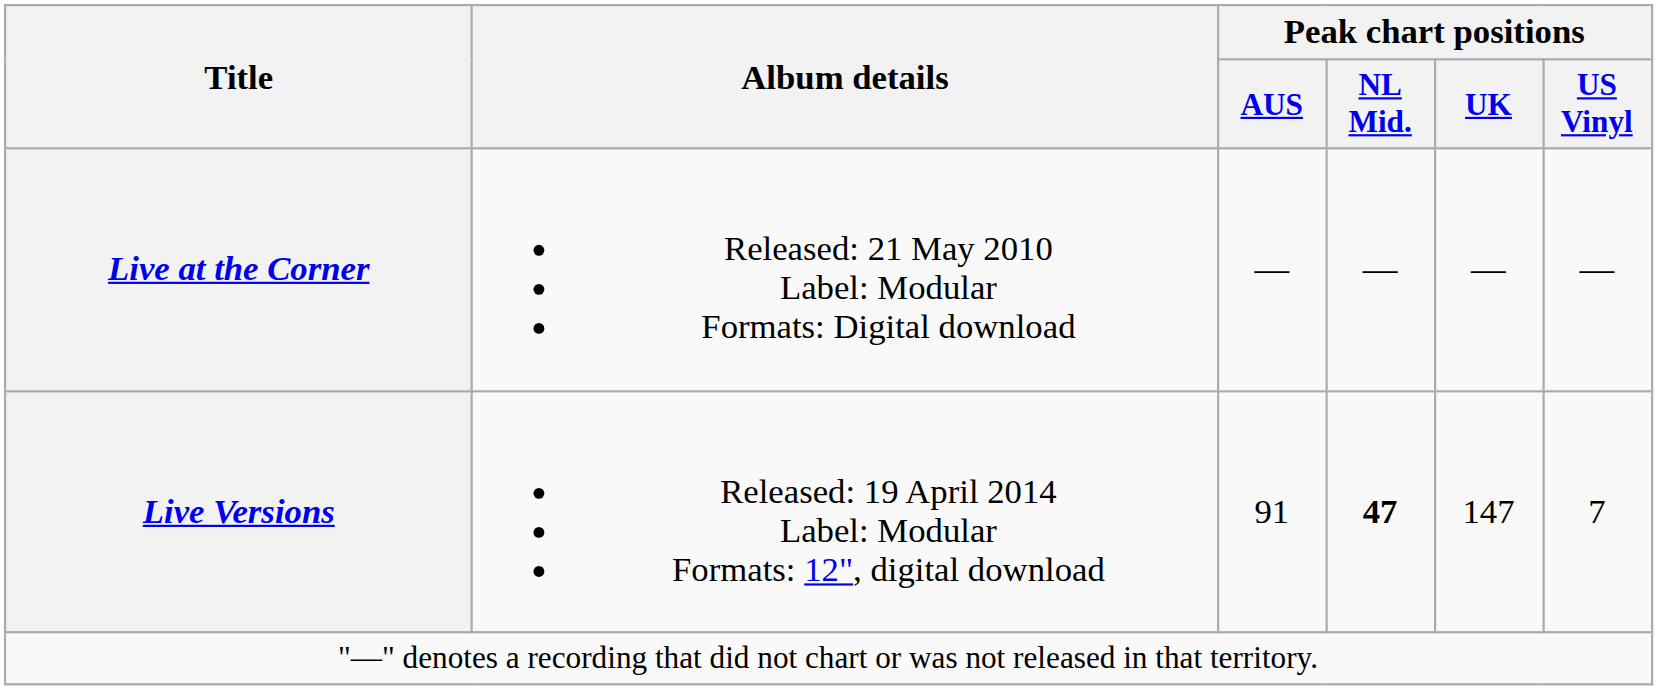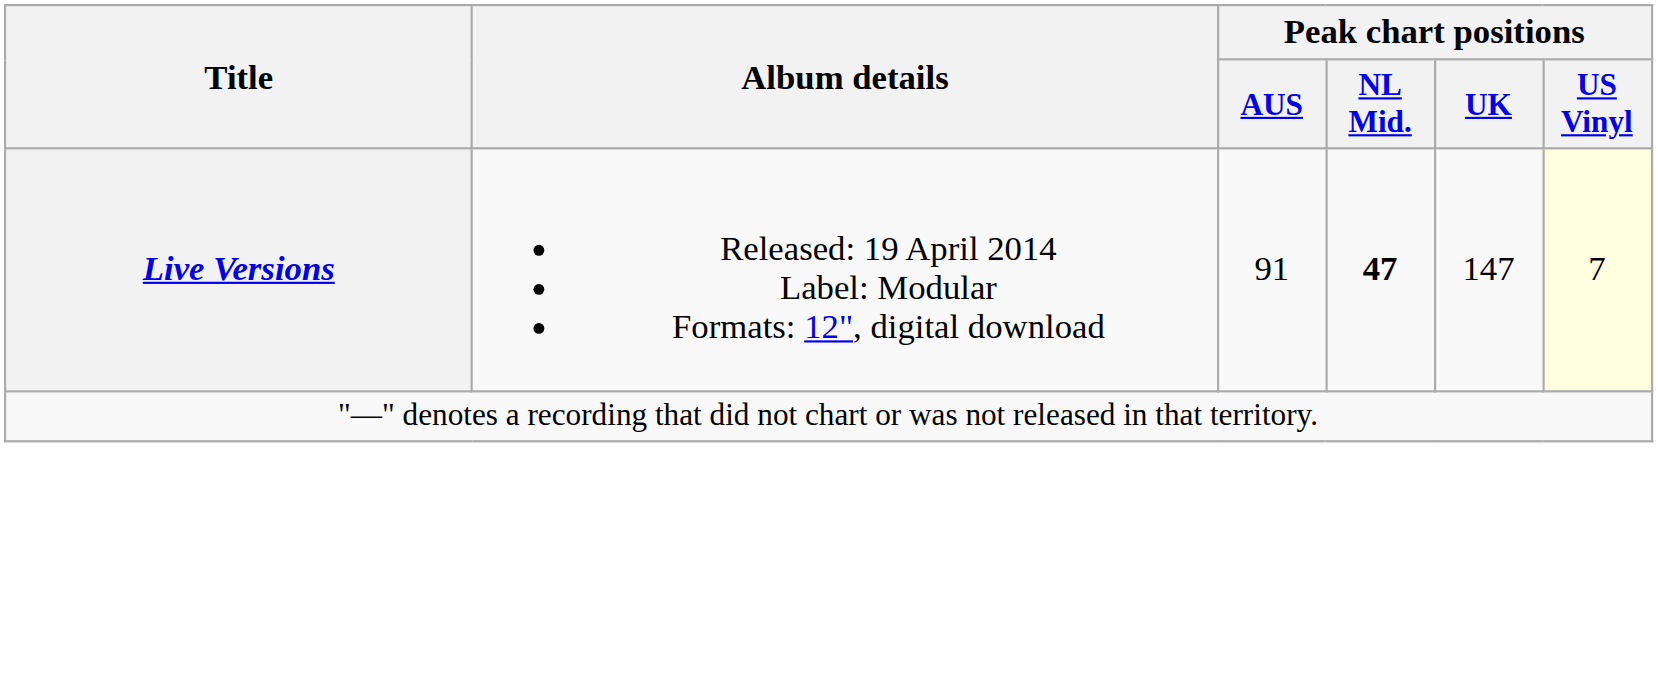- row: Live at the Corner | Released: 21 May 2010 Label: Modular Formats: Digital download | — | — | — | —
Live Versions | Peak chart positions / US Vinyl: no background -> lightyellow background
